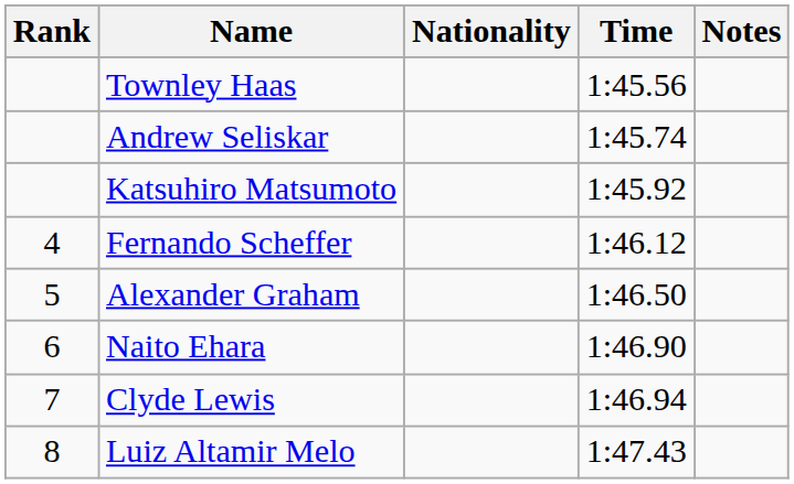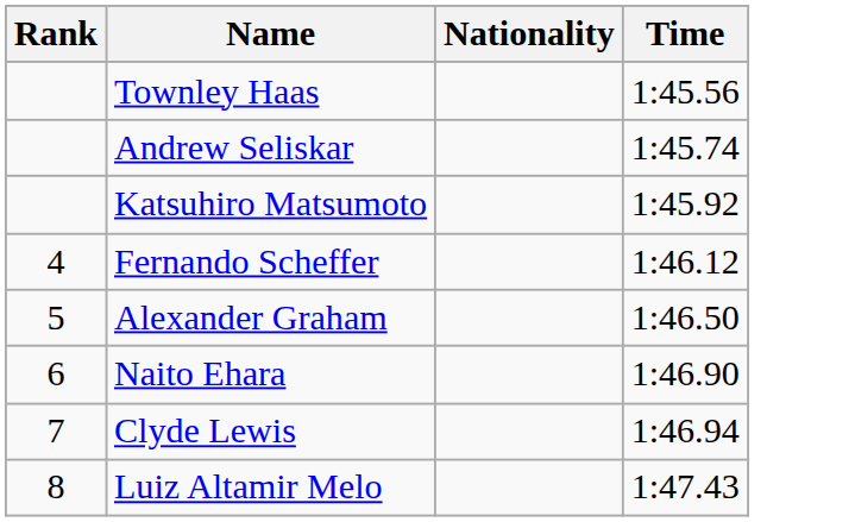- column: Notes
